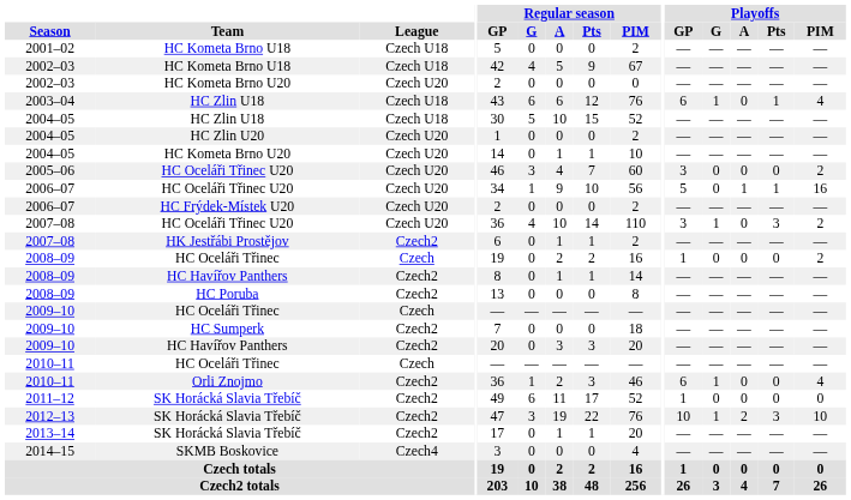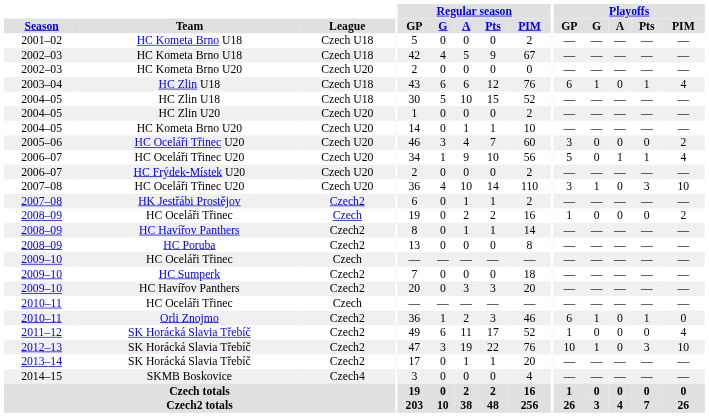2006–07 / HC Oceláři Třinec U20 | Playoffs / PIM: 16 -> 4
2007–08 / HC Oceláři Třinec U20 | Playoffs / PIM: 2 -> 10
2010–11 / Orli Znojmo | Playoffs / Pts: 0 -> 1
2010–11 / Orli Znojmo | Playoffs / PIM: 4 -> 0
2011–12 | Playoffs / PIM: 0 -> 4
2012–13 | Playoffs / A: 2 -> 0
